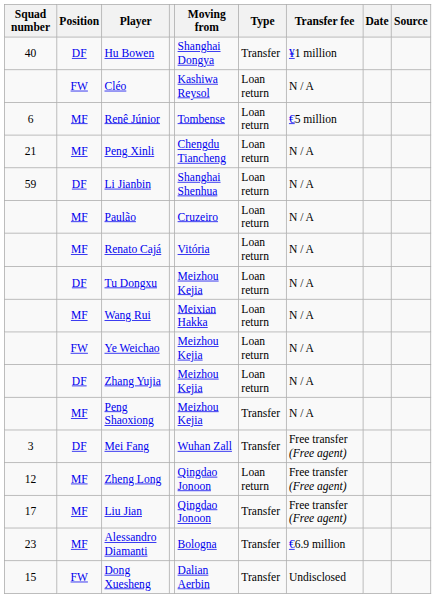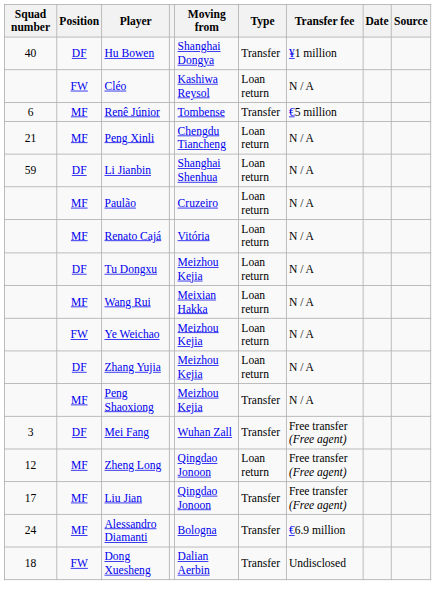Renê Júnior | Type: Loan return -> Transfer
Alessandro Diamanti | Squad number: 23 -> 24
Dong Xuesheng | Squad number: 15 -> 18
